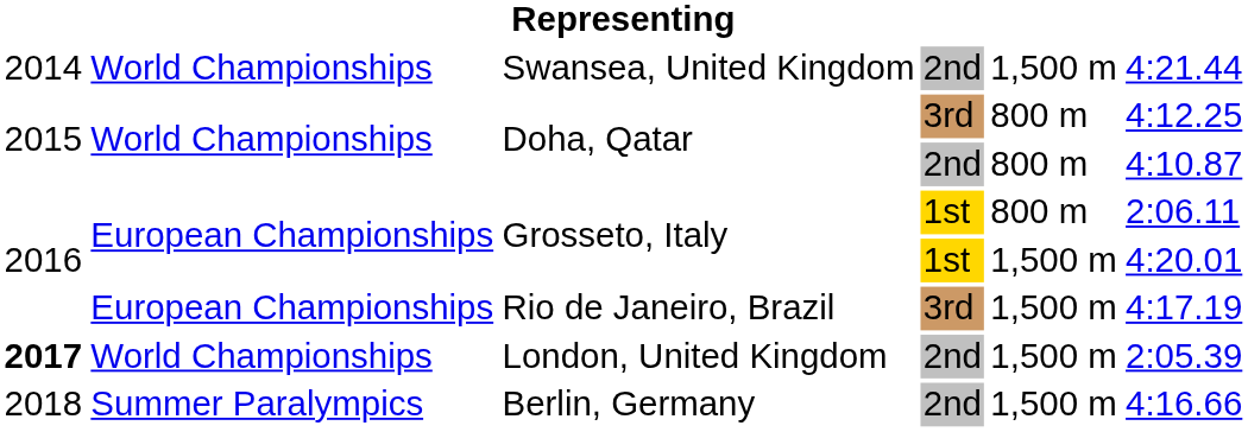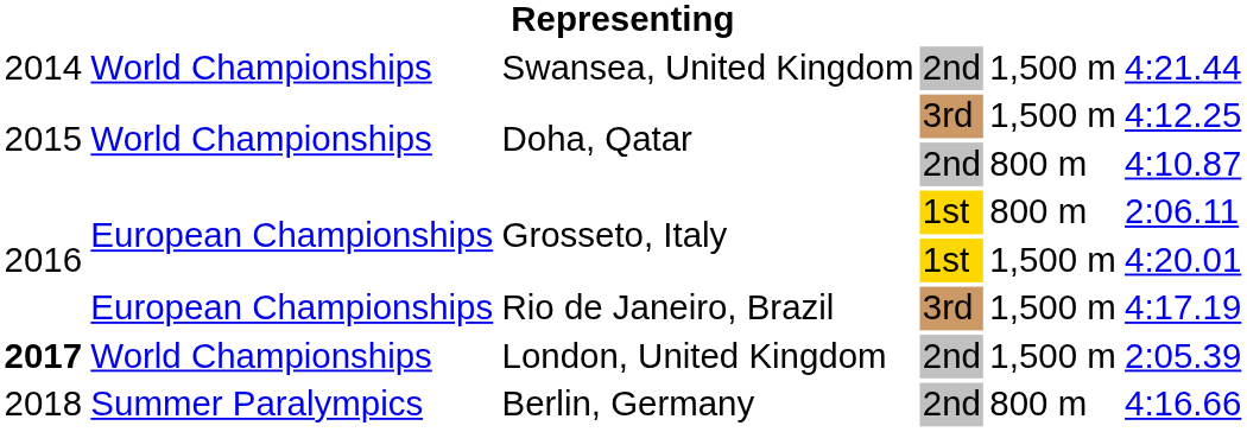Doha, Qatar / 3rd | column 5: 800 m -> 1,500 m
Berlin, Germany | column 5: 1,500 m -> 800 m
